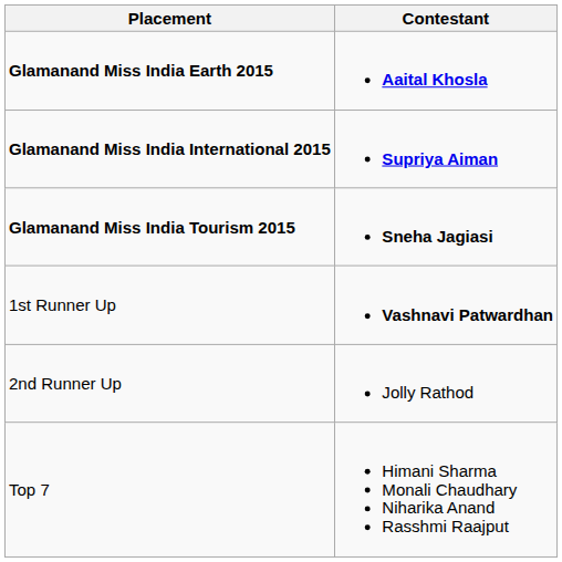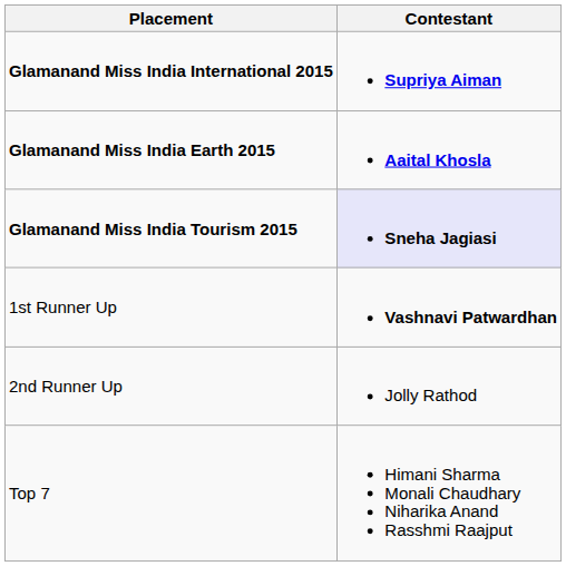rows swapped: Glamanand Miss India Earth 2015 <-> Glamanand Miss India International 2015
Glamanand Miss India Tourism 2015 | Contestant: no background -> lavender background
